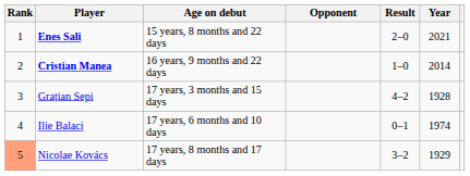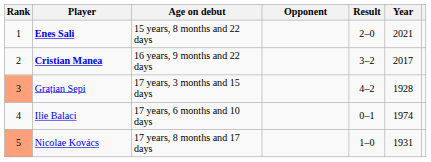Cristian Manea | Result: 1–0 -> 3–2
Cristian Manea | Year: 2014 -> 2017
Grațian Sepi | Rank: no background -> lightsalmon background
Nicolae Kovács | Result: 3–2 -> 1–0
Nicolae Kovács | Year: 1929 -> 1931
